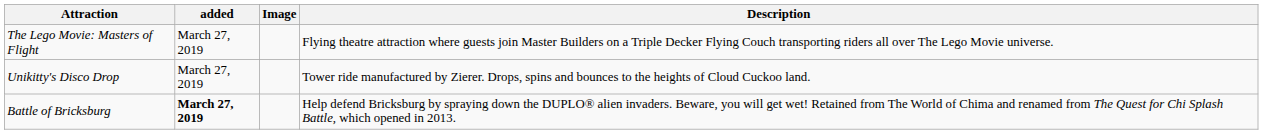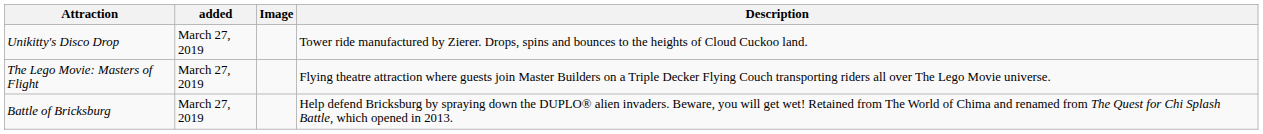rows swapped: The Lego Movie: Masters of Flight <-> Unikitty's Disco Drop
Battle of Bricksburg | added: bold -> normal
